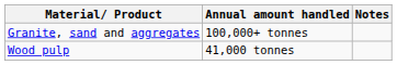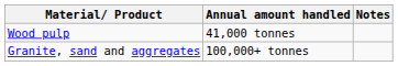rows swapped: Granite, sand and aggregates <-> Wood pulp
